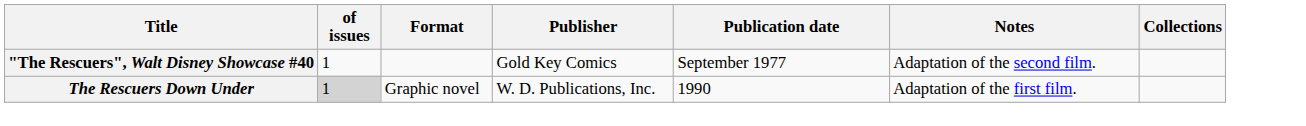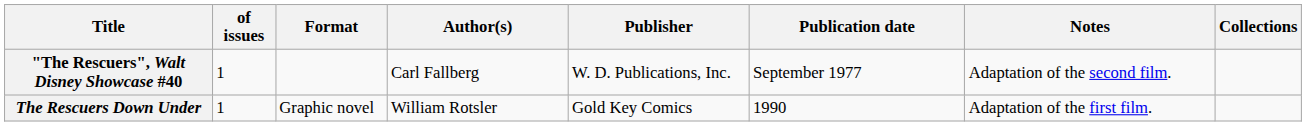+ column: Author(s) | Carl Fallberg | William Rotsler
"The Rescuers", Walt Disney Showcase #40 | Publisher: Gold Key Comics -> W. D. Publications, Inc.
The Rescuers Down Under | of issues: lightgrey background -> no background
The Rescuers Down Under | Publisher: W. D. Publications, Inc. -> Gold Key Comics
